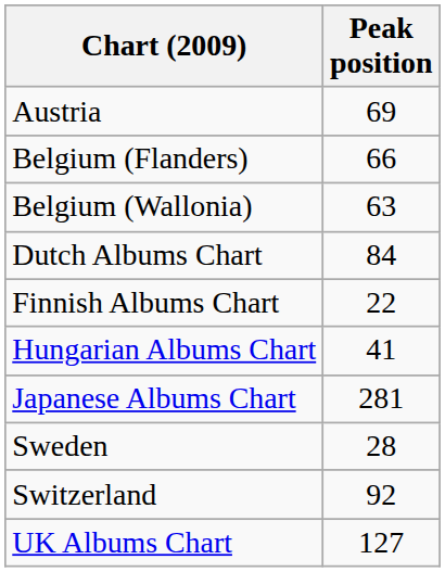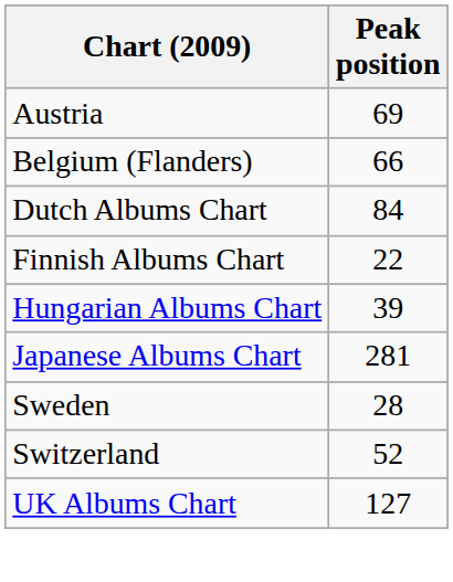- row: Belgium (Wallonia) | 63
Hungarian Albums Chart | Peak position: 41 -> 39
Switzerland | Peak position: 92 -> 52
